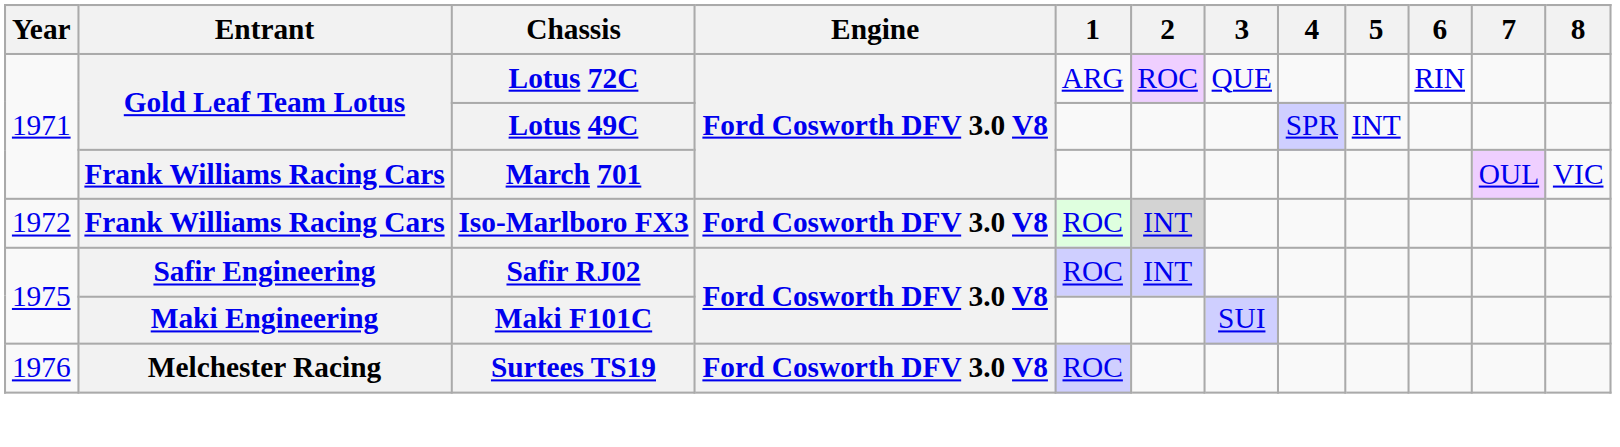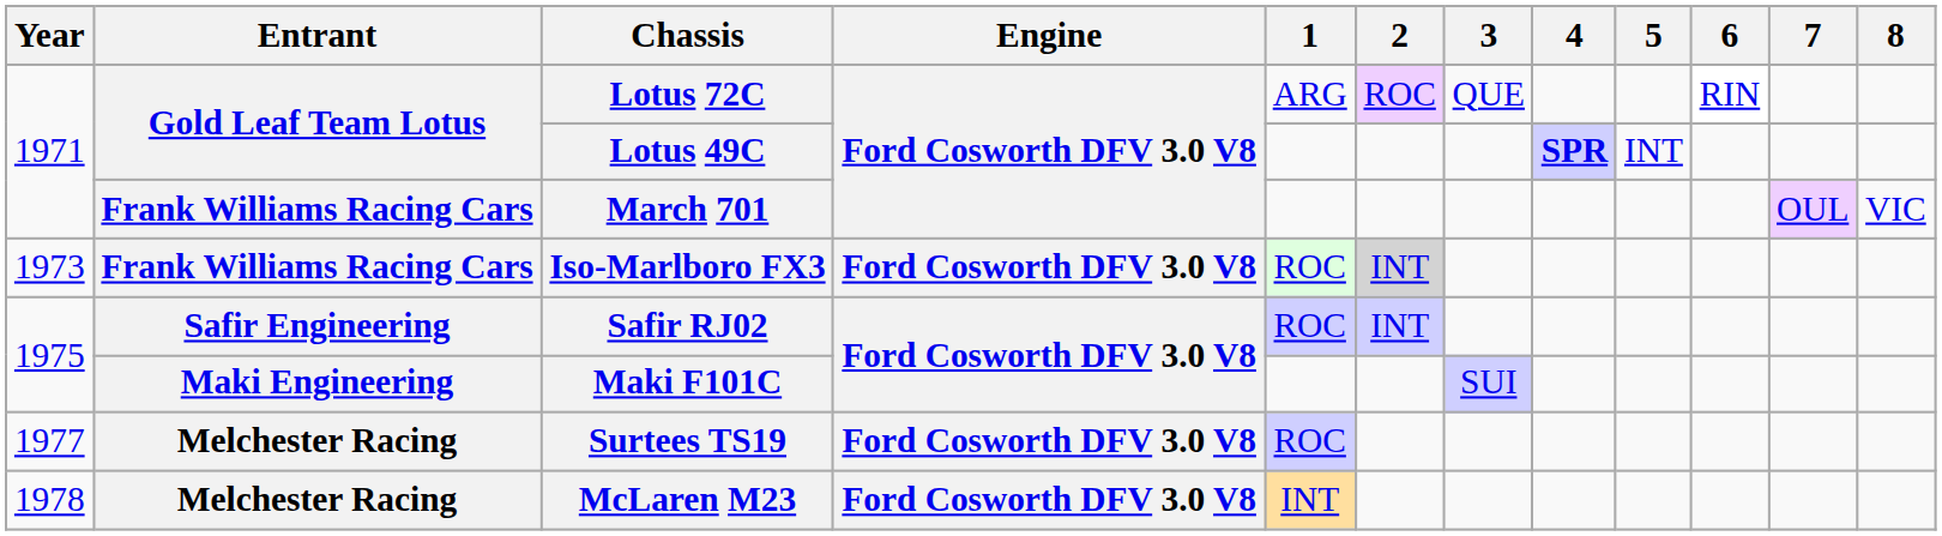Lotus 49C | 4: normal -> bold
Iso-Marlboro FX3 | Year: 1972 -> 1973
Surtees TS19 | Year: 1976 -> 1977
+ row: 1978 | Melchester Racing | McLaren M23 | Ford Cosworth DFV 3.0 V8 | INT
